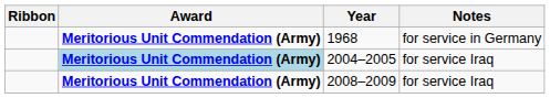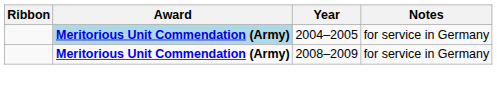- row: Meritorious Unit Commendation (Army) | 1968 | for service in Germany
2004–2005 | Notes: for service Iraq -> for service in Germany
2008–2009 | Notes: for service Iraq -> for service in Germany
